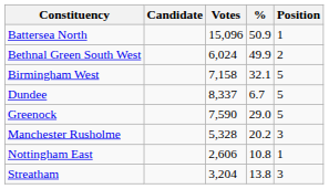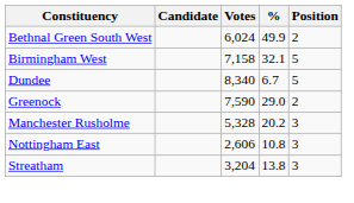- row: Battersea North | 15,096 | 50.9 | 1
Dundee | Votes: 8,337 -> 8,340
Greenock | Position: 5 -> 2
Nottingham East | Position: 1 -> 3
